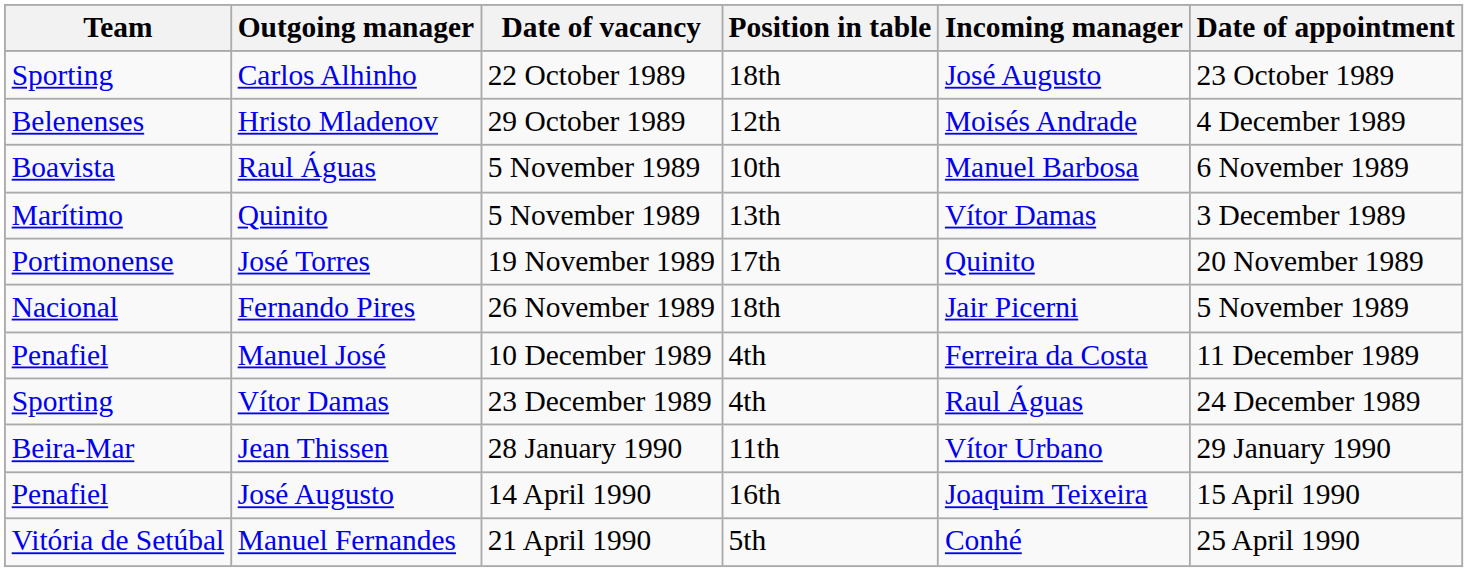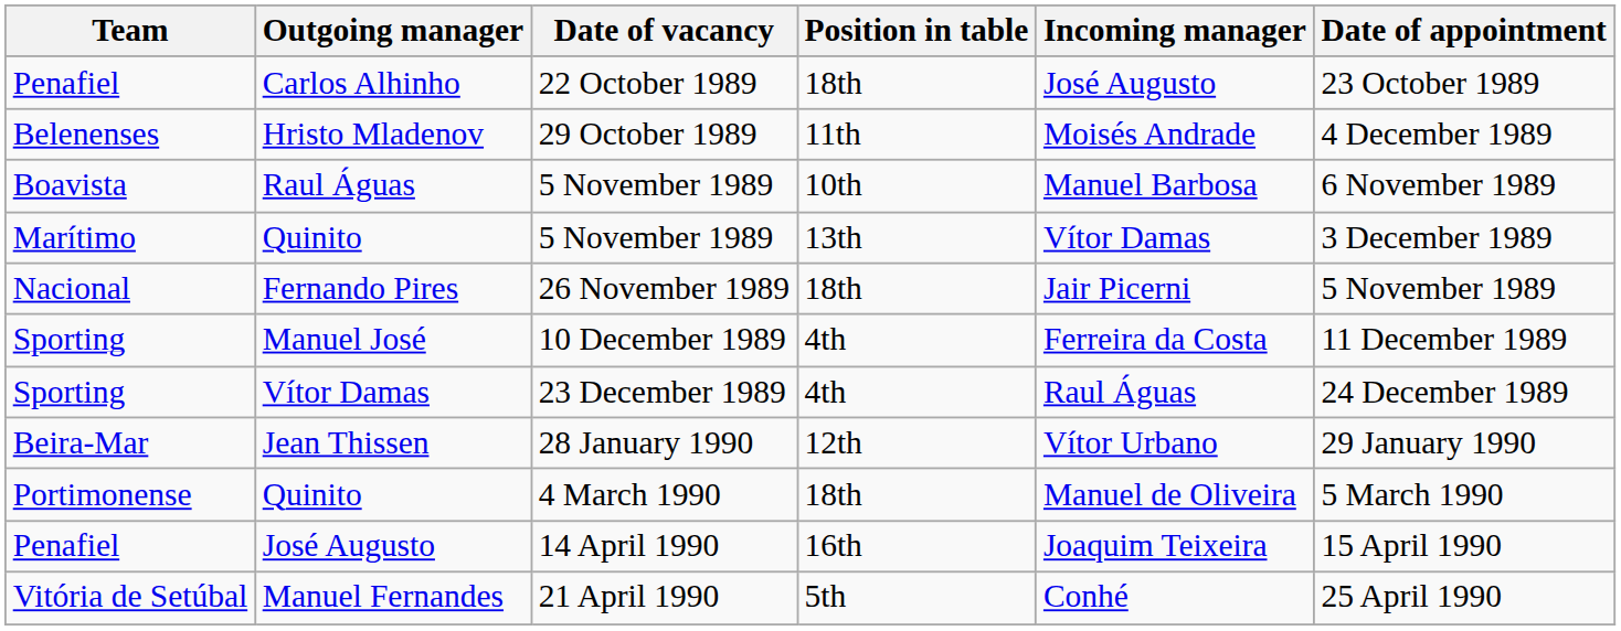Carlos Alhinho | Team: Sporting -> Penafiel
Hristo Mladenov | Position in table: 12th -> 11th
- row: Portimonense | José Torres | 19 November 1989 | 17th | Quinito | 20 November 1989
Manuel José | Team: Penafiel -> Sporting
Jean Thissen | Position in table: 11th -> 12th
+ row: Portimonense | Quinito | 4 March 1990 | 18th | Manuel de Oliveira | 5 March 1990
